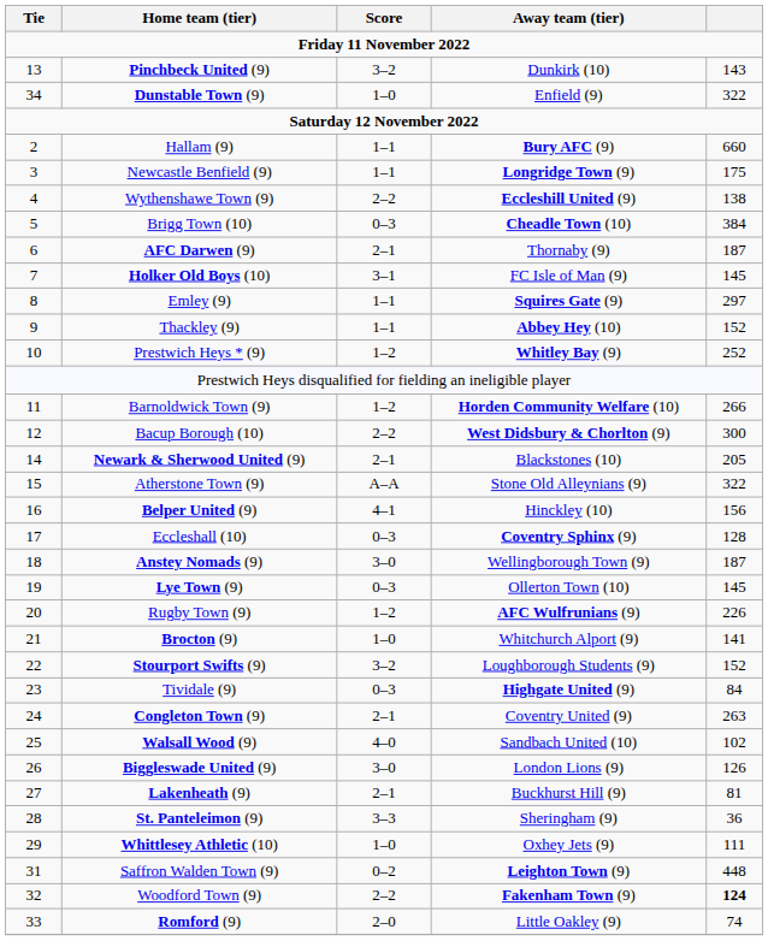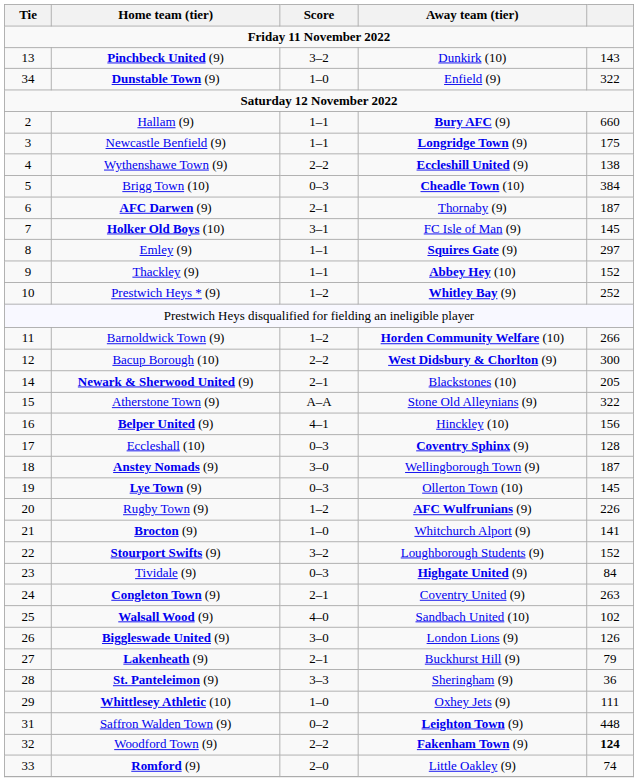Lakenheath (9) | column 5: 81 -> 79
